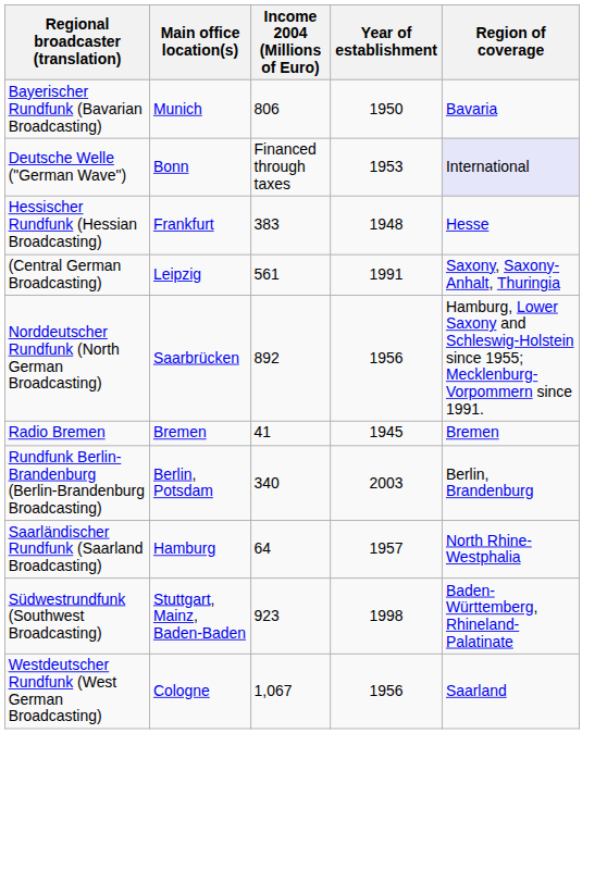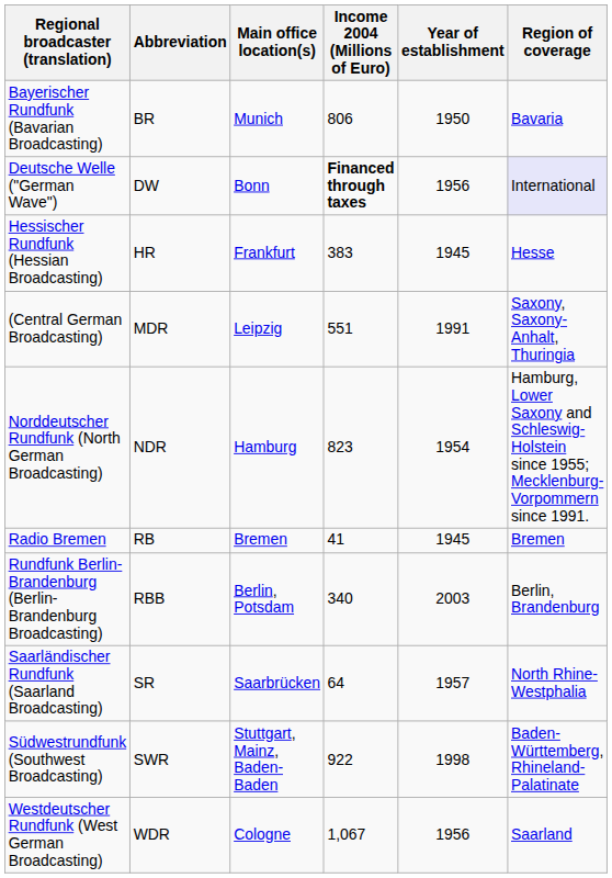+ column: Abbreviation | BR | DW | HR | MDR | NDR | RB | RBB | SR | SWR | WDR
Deutsche Welle ("German Wave") | Income 2004 (Millions of Euro): normal -> bold
Deutsche Welle ("German Wave") | Year of establishment: 1953 -> 1956
Hessischer Rundfunk (Hessian Broadcasting) | Year of establishment: 1948 -> 1945
(Central German Broadcasting) | Income 2004 (Millions of Euro): 561 -> 551
Norddeutscher Rundfunk (North German Broadcasting) | Main office location(s): Saarbrücken -> Hamburg
Norddeutscher Rundfunk (North German Broadcasting) | Income 2004 (Millions of Euro): 892 -> 823
Norddeutscher Rundfunk (North German Broadcasting) | Year of establishment: 1956 -> 1954
Saarländischer Rundfunk (Saarland Broadcasting) | Main office location(s): Hamburg -> Saarbrücken
Südwestrundfunk (Southwest Broadcasting) | Income 2004 (Millions of Euro): 923 -> 922
